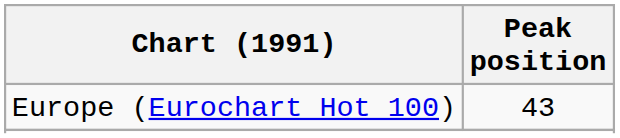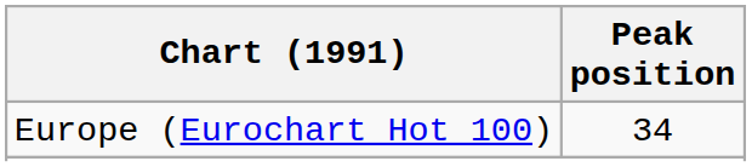Europe (Eurochart Hot 100) | Peak position: 43 -> 34
